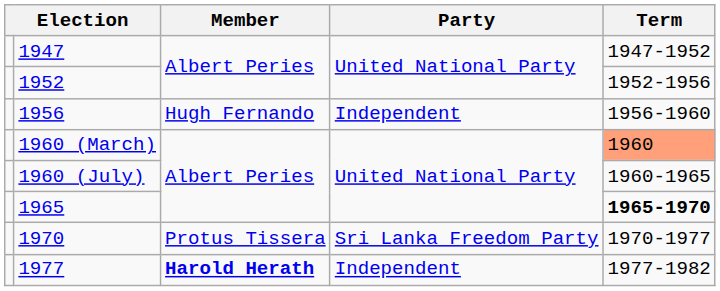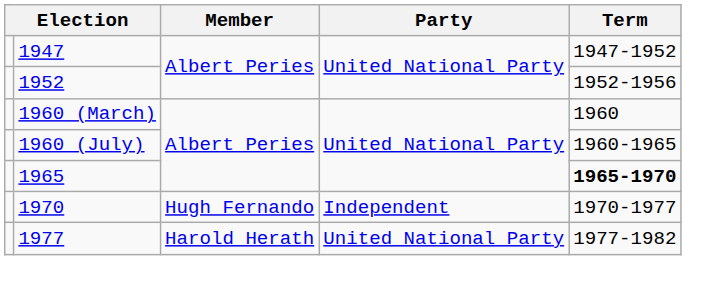- row: 1956 | Hugh Fernando | Independent | 1956-1960
1960 (March) | Term: lightsalmon background -> no background
1970 | Member: Protus Tissera -> Hugh Fernando
1970 | Party: Sri Lanka Freedom Party -> Independent
1977 | Member: bold -> normal
1977 | Party: Independent -> United National Party
